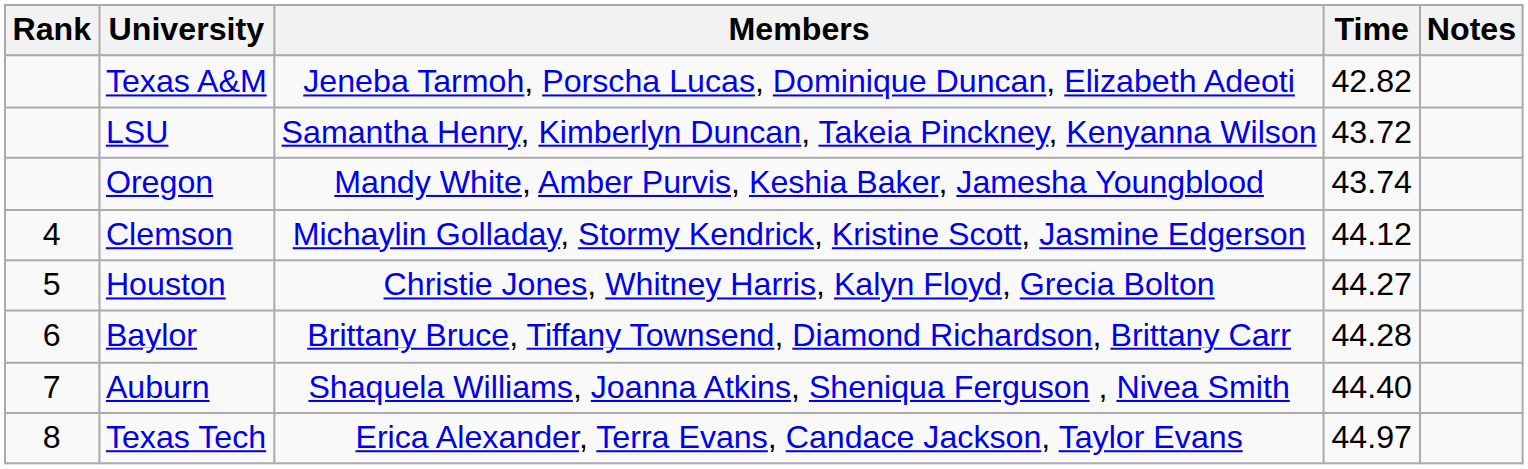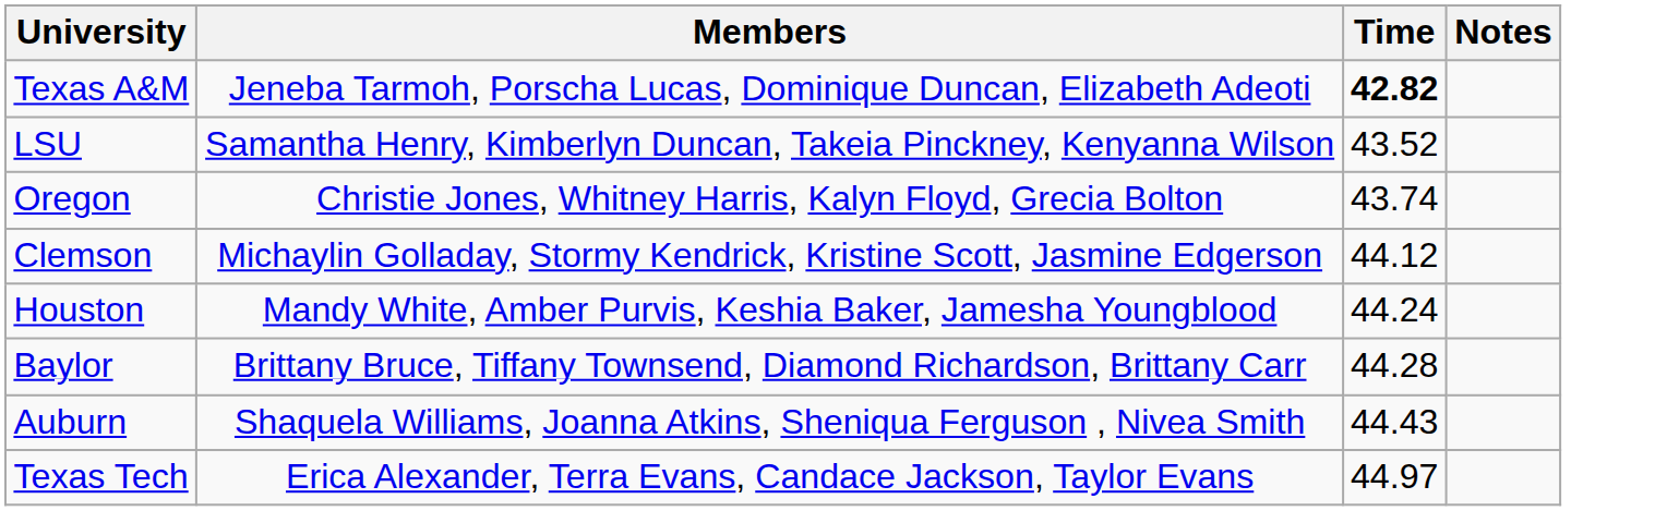- column: Rank | 4 | 5 | 6 | 7 | 8
Texas A&M | Time: normal -> bold
LSU | Time: 43.72 -> 43.52
Oregon | Members: Mandy White, Amber Purvis, Keshia Baker, Jamesha Youngblood -> Christie Jones, Whitney Harris, Kalyn Floyd, Grecia Bolton
Houston | Members: Christie Jones, Whitney Harris, Kalyn Floyd, Grecia Bolton -> Mandy White, Amber Purvis, Keshia Baker, Jamesha Youngblood
Houston | Time: 44.27 -> 44.24
Auburn | Time: 44.40 -> 44.43
